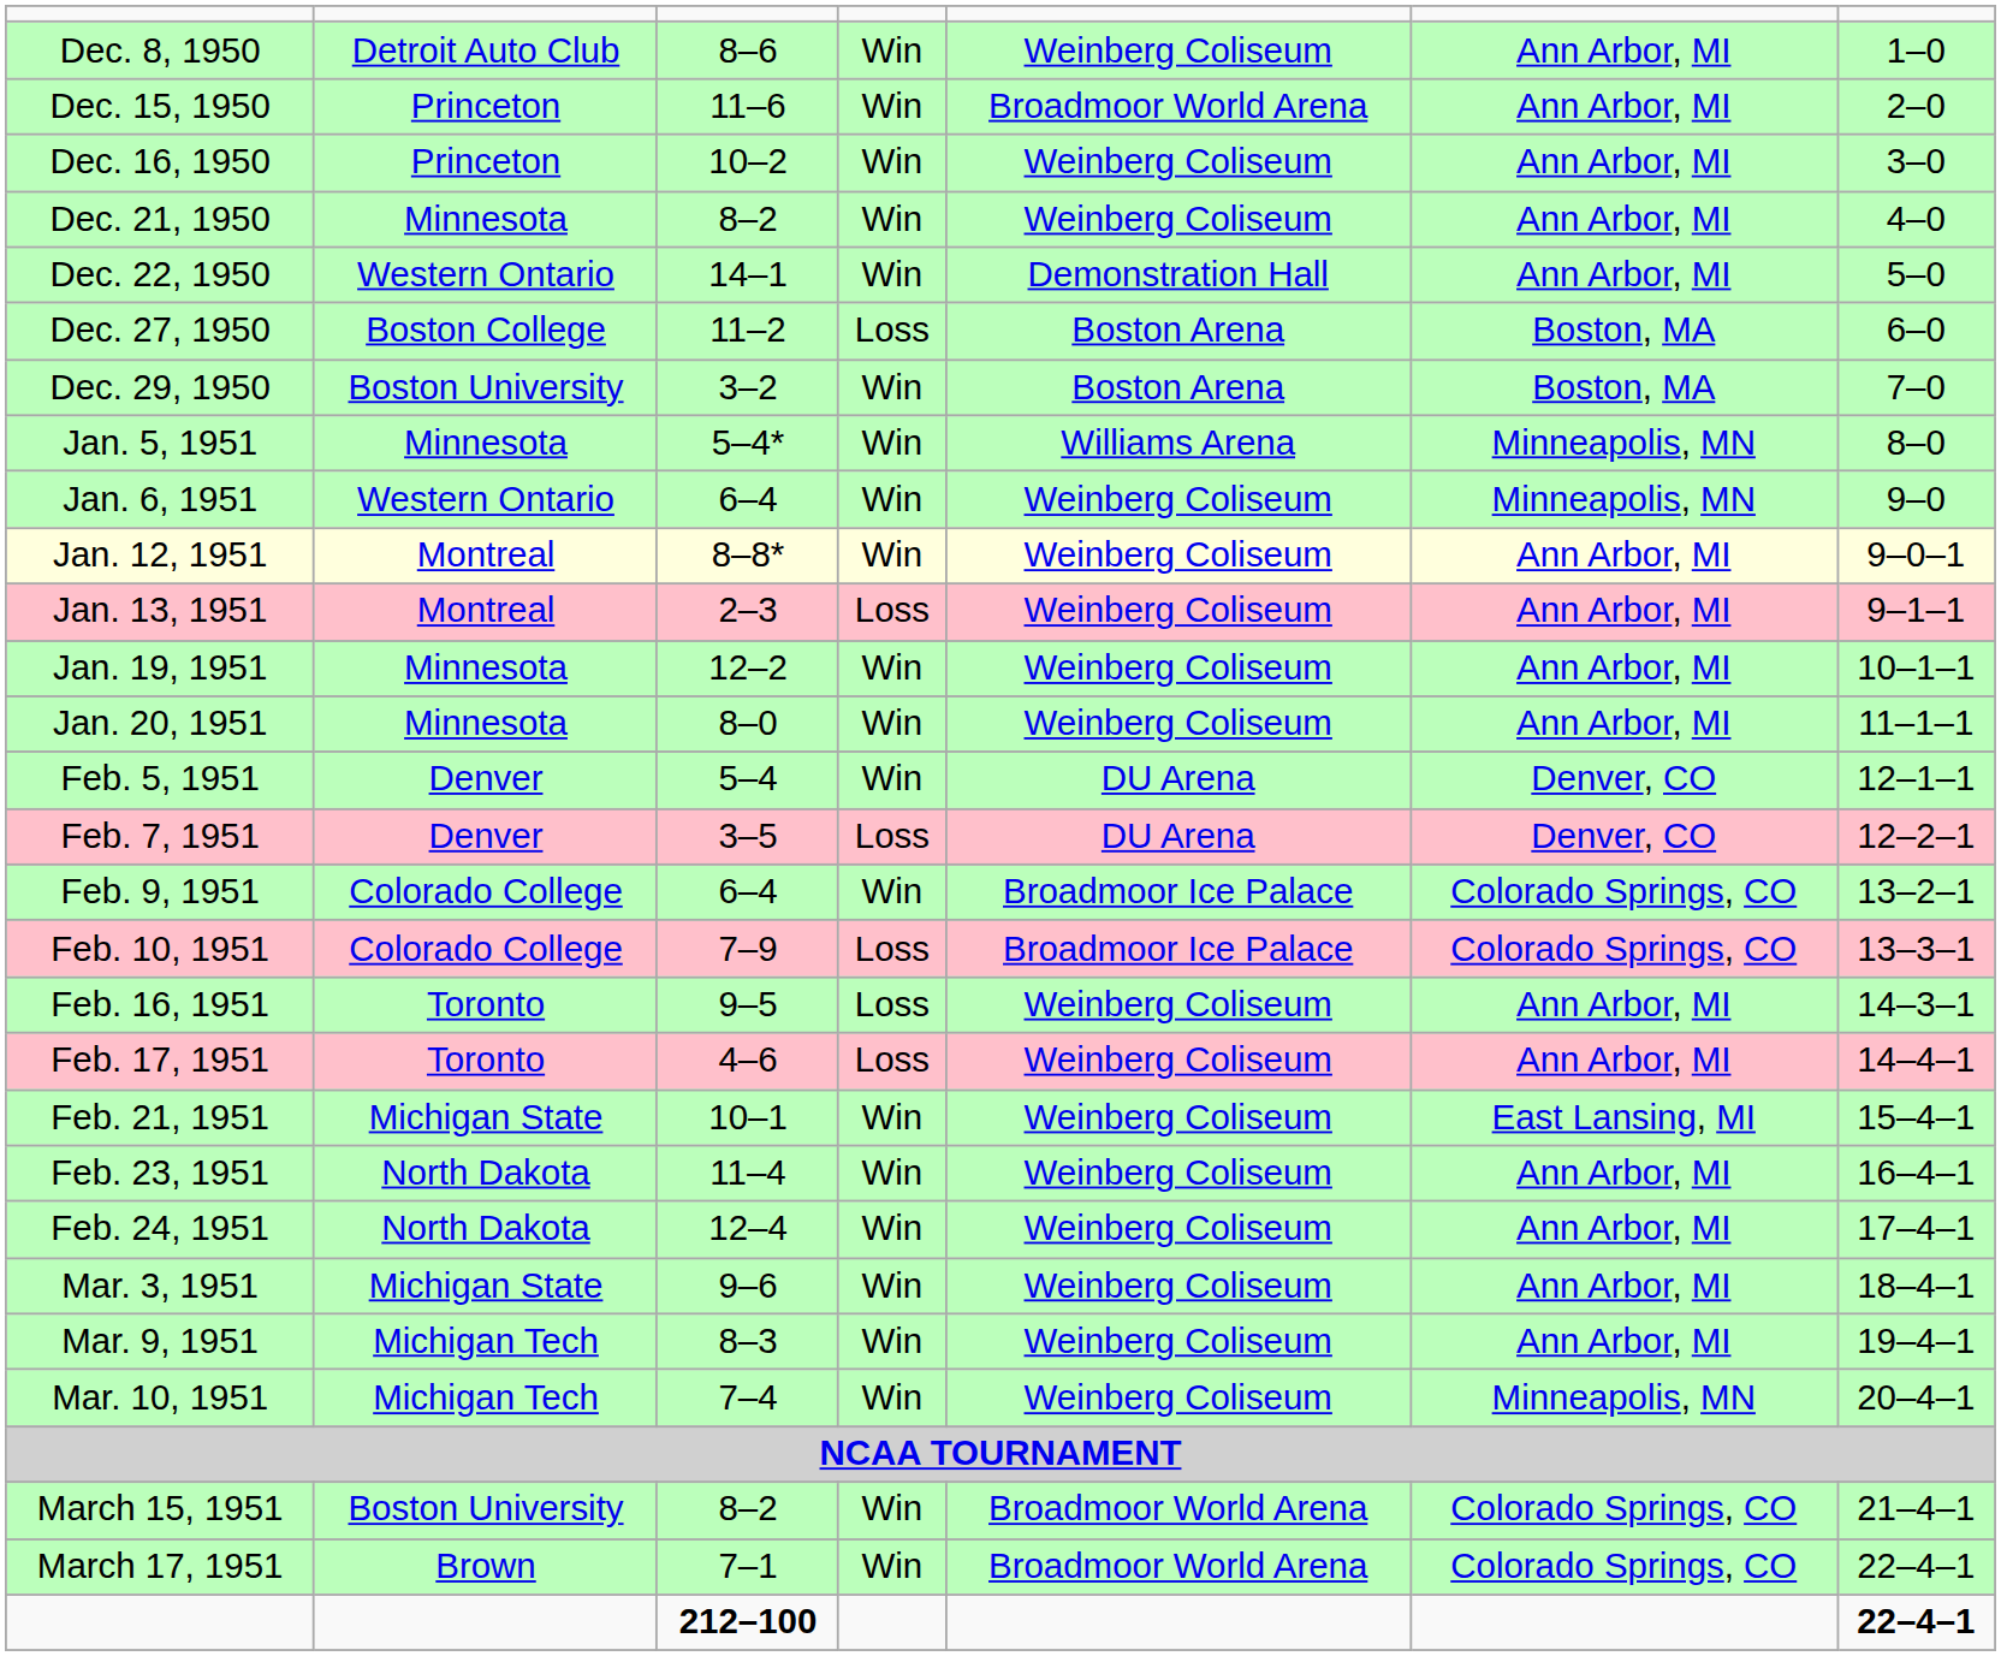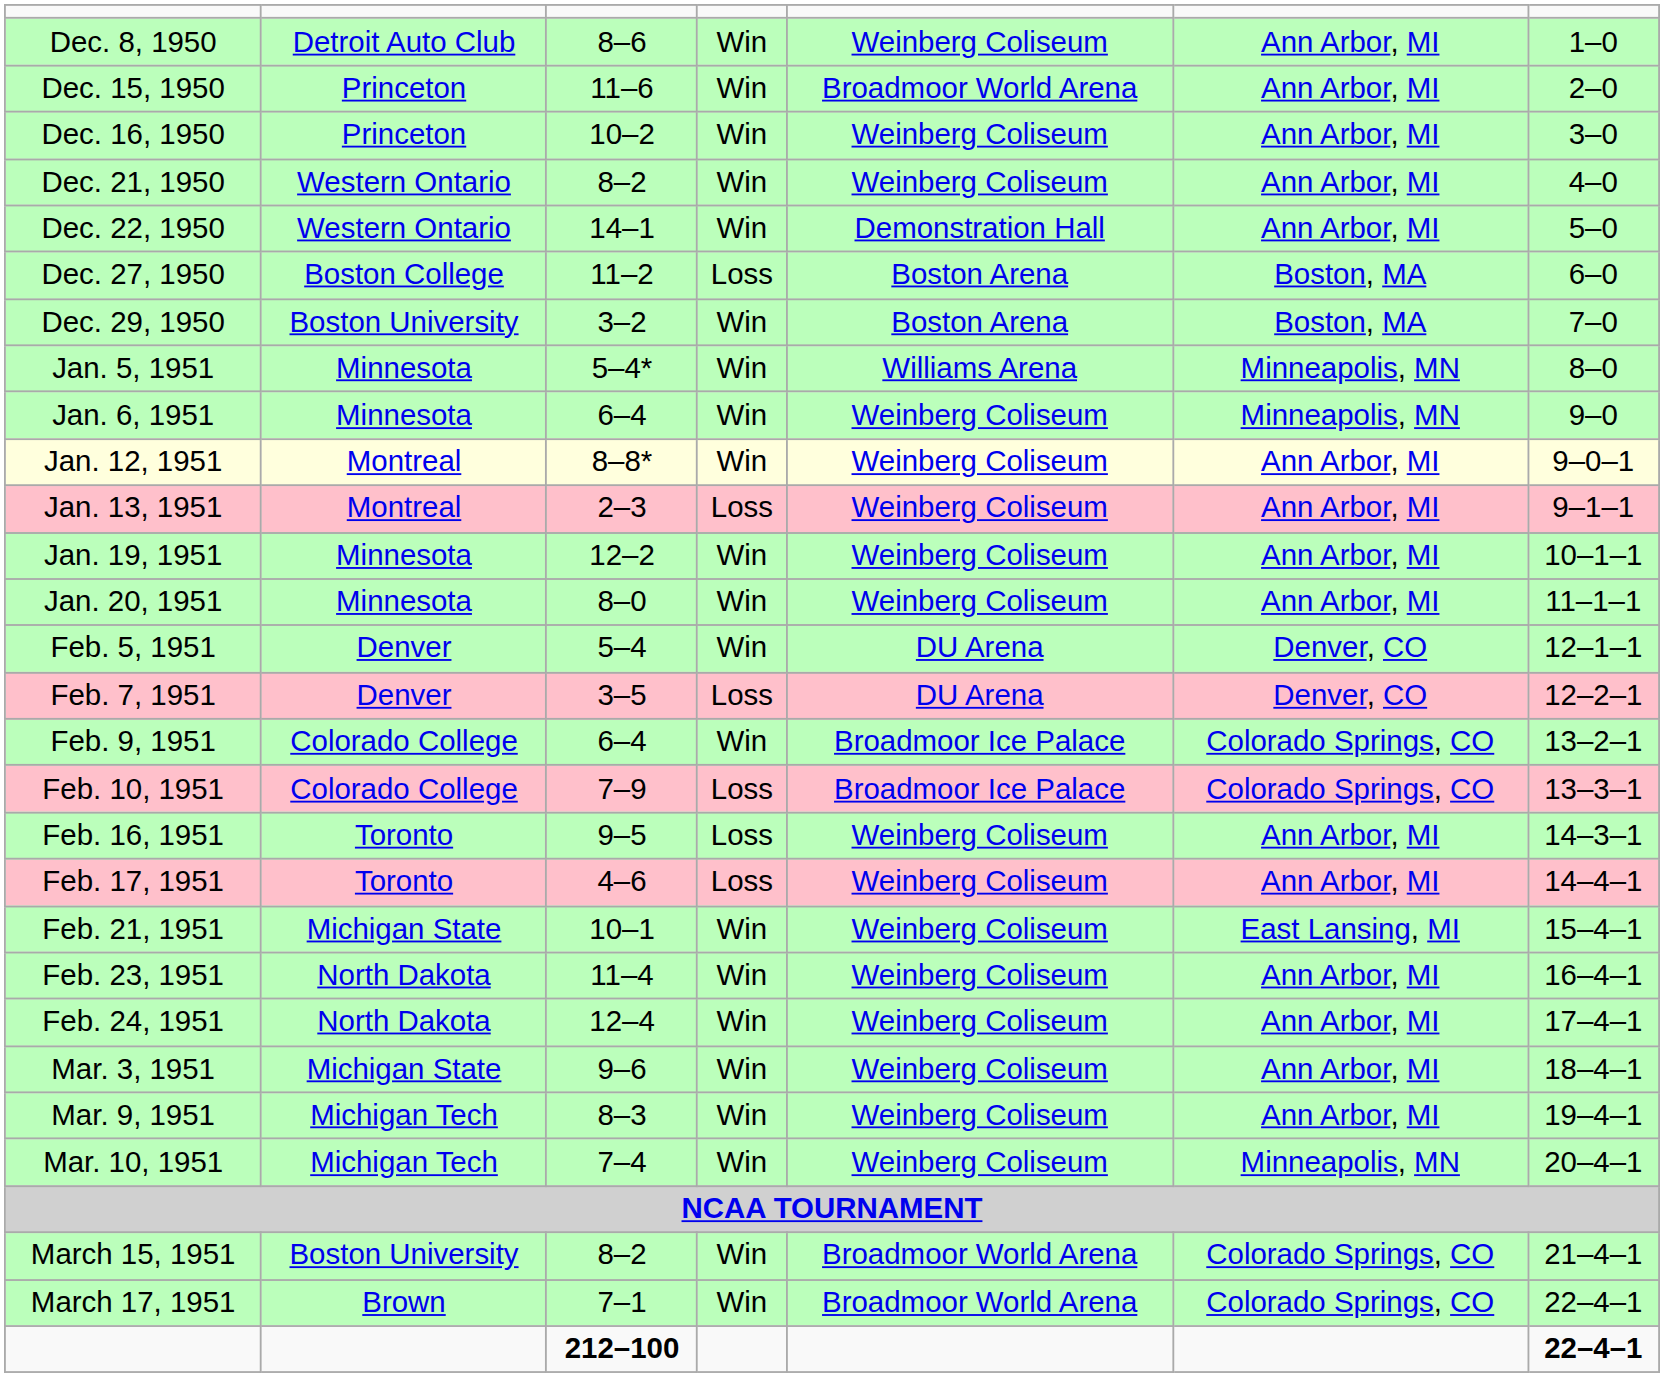Dec. 21, 1950 | column 2: Minnesota -> Western Ontario
Jan. 6, 1951 | column 2: Western Ontario -> Minnesota
